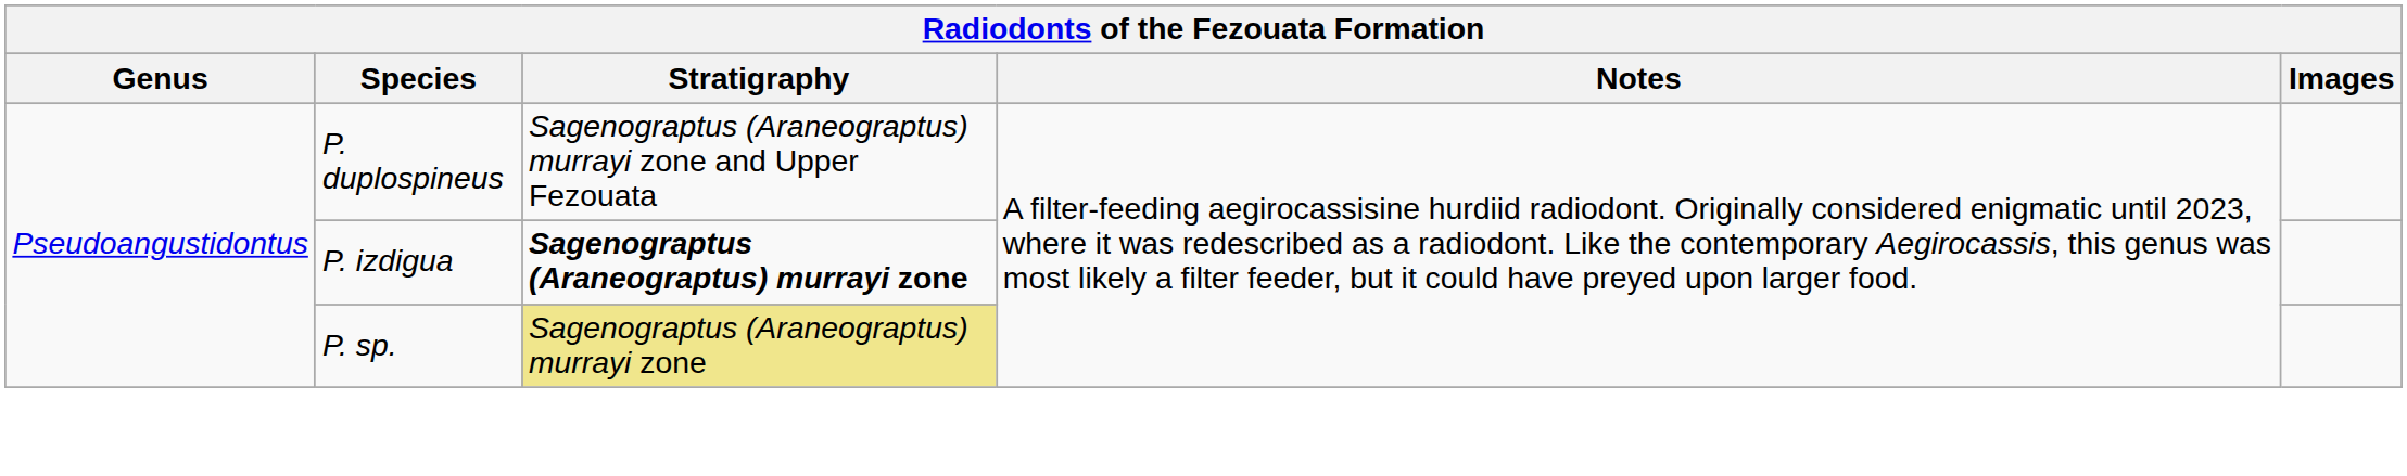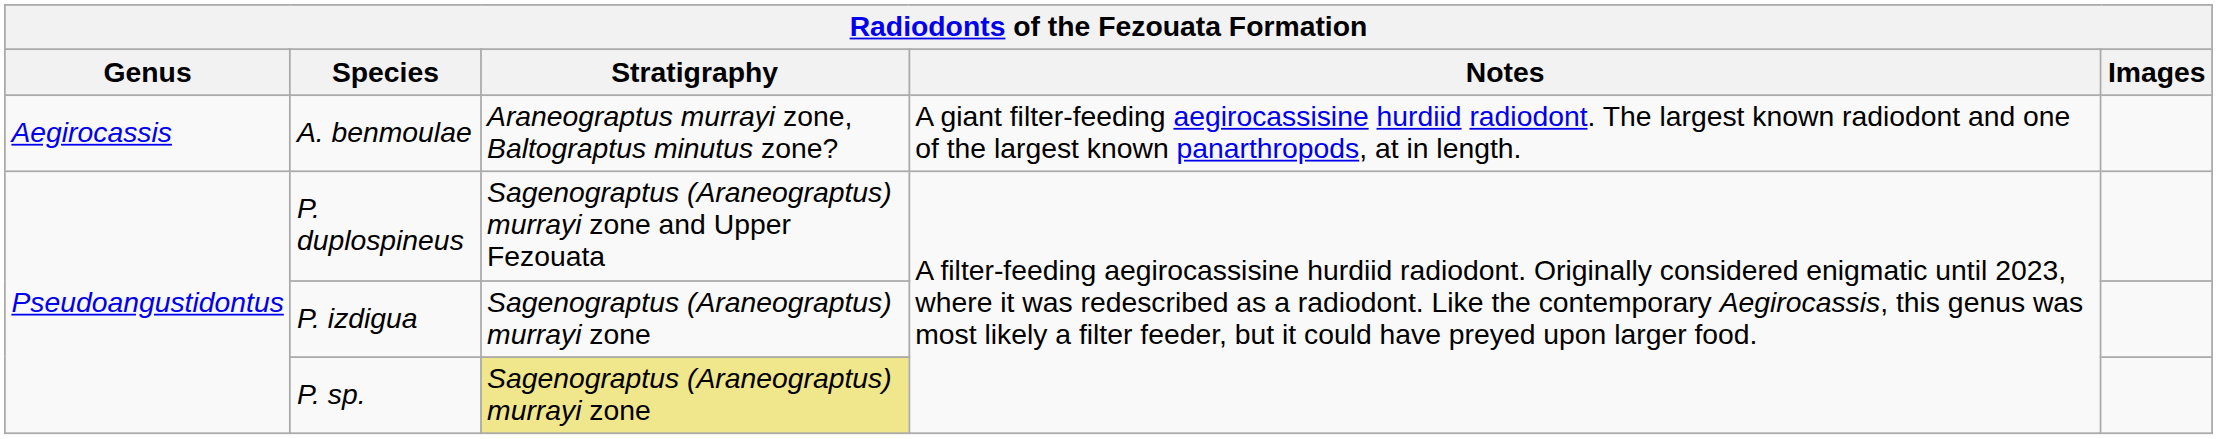+ row: Aegirocassis | A. benmoulae | Araneograptus murrayi zone, Baltograptus minutus zone? | A giant filter-feeding aegirocassisine hurdiid radiodont. The largest known radiodont and one of the largest known panarthropods, at in length.
P. izdigua | Stratigraphy: bold -> normal
